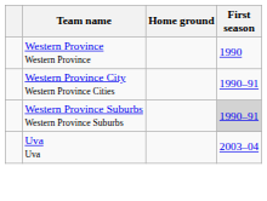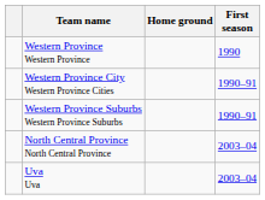Western Province Suburbs Western Province Suburbs | First season: lightgrey background -> no background
+ row: North Central Province North Central Province | 2003–04
